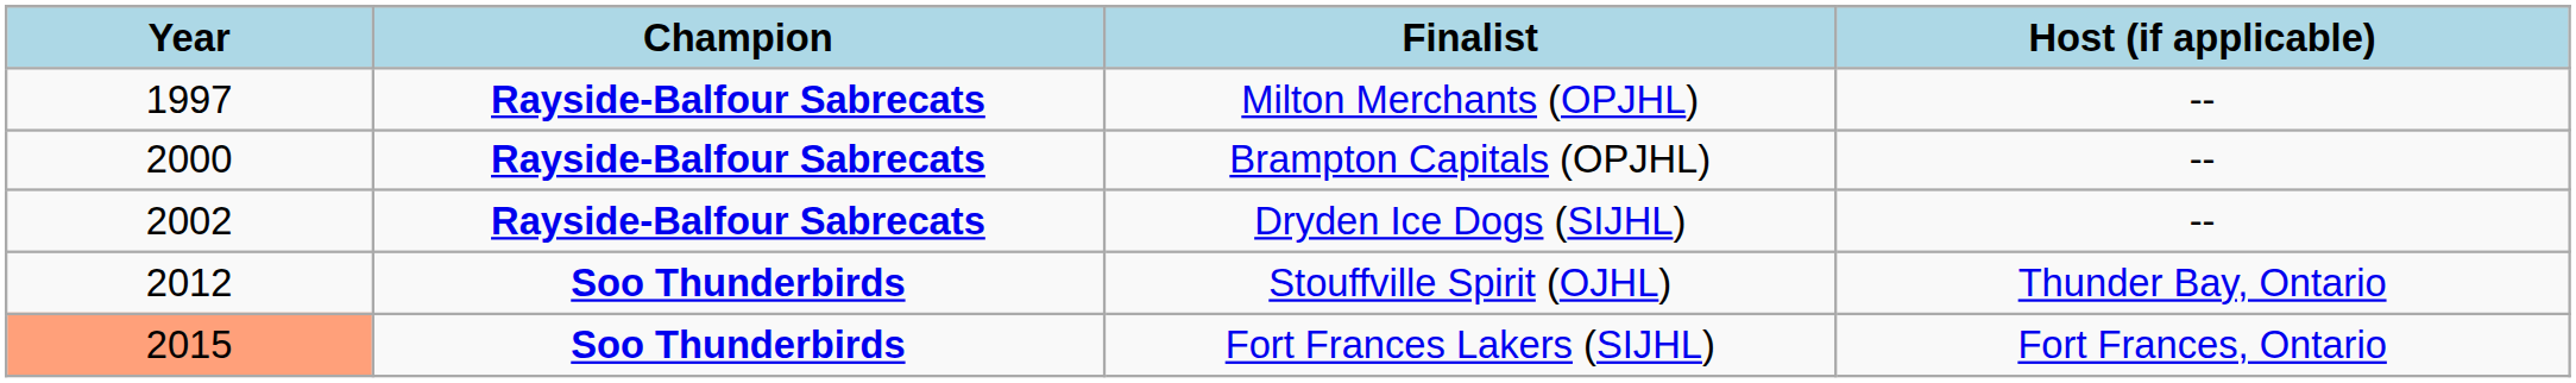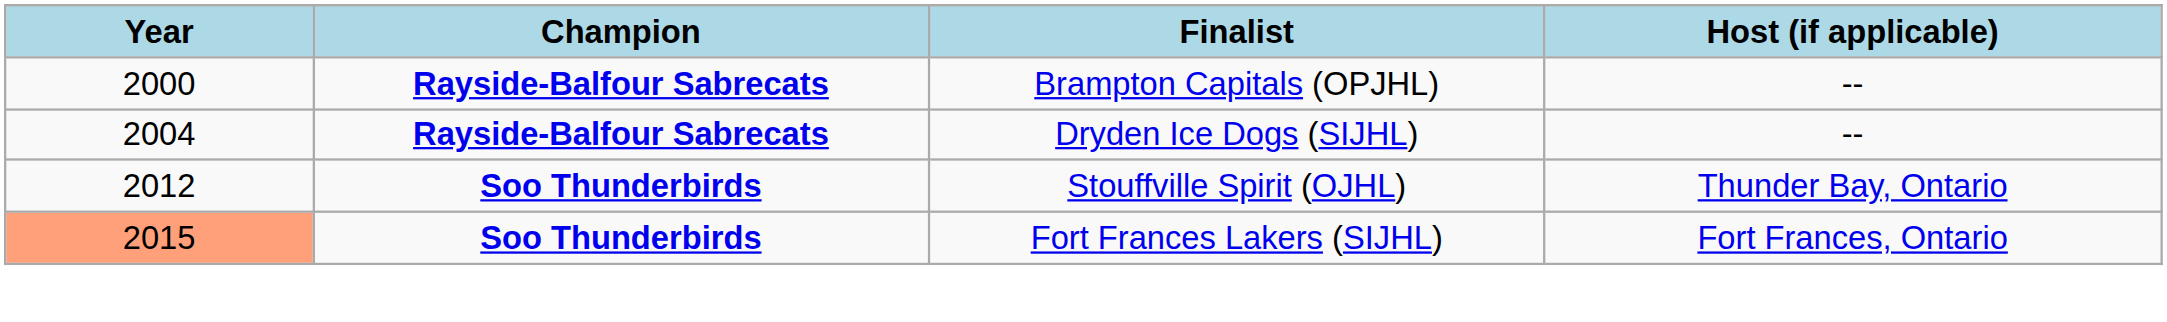- row: 1997 | Rayside-Balfour Sabrecats | Milton Merchants (OPJHL) | --
Dryden Ice Dogs (SIJHL) | Year: 2002 -> 2004
